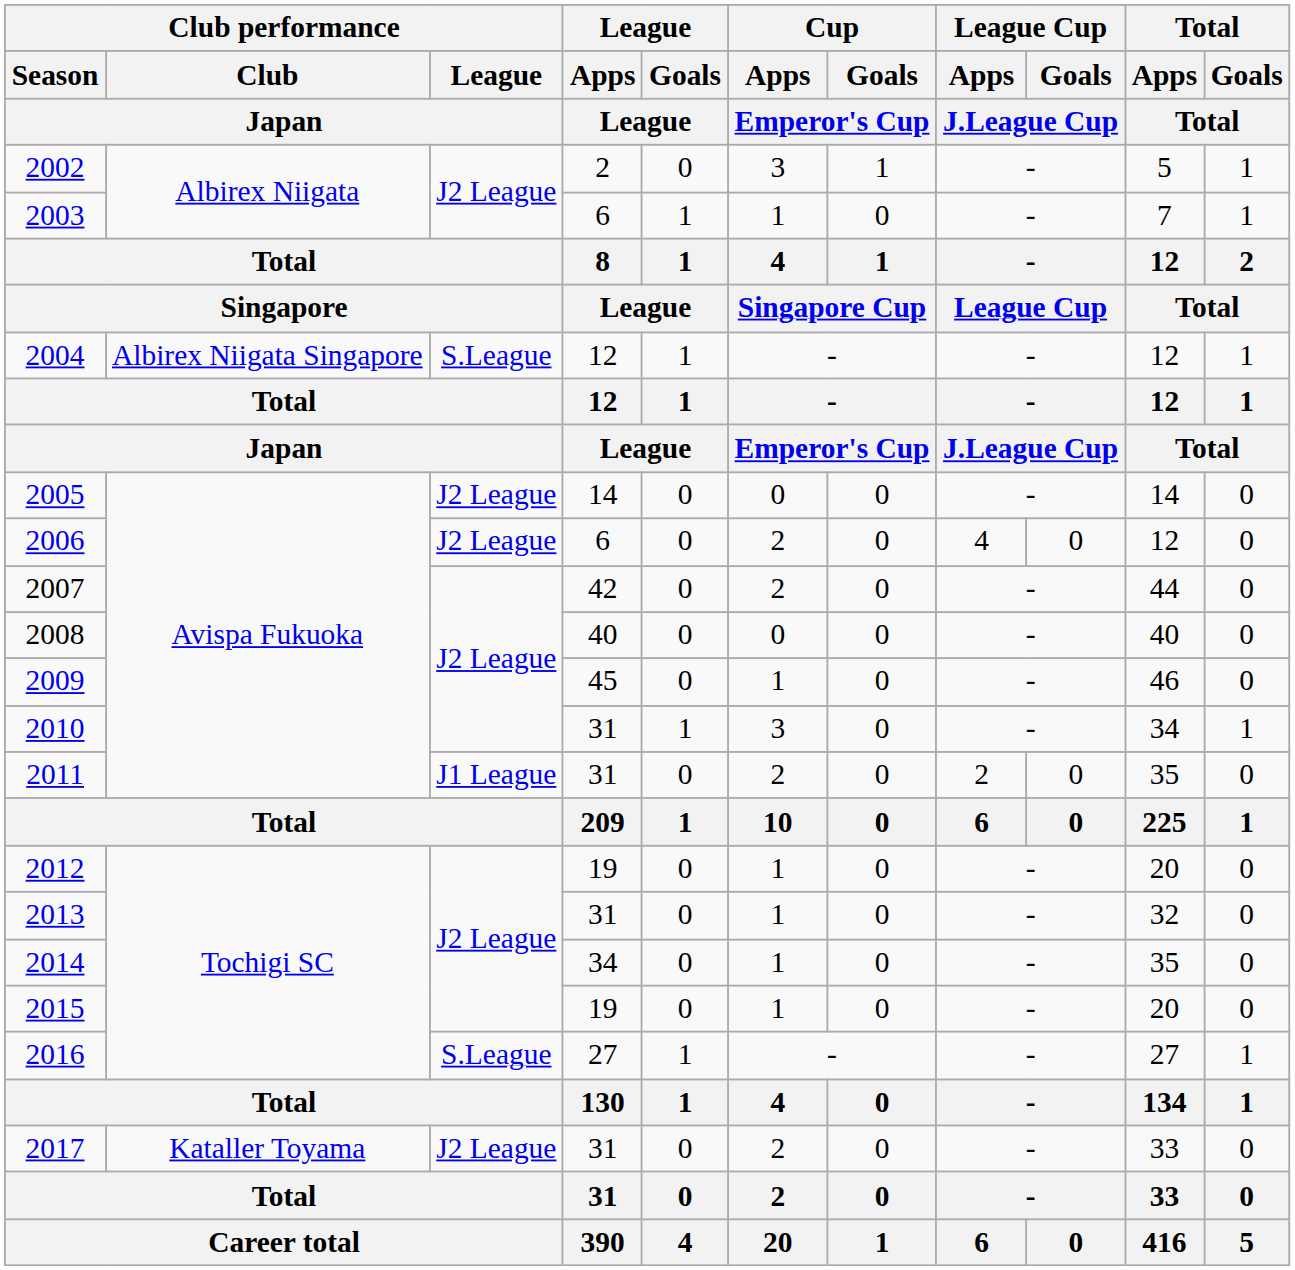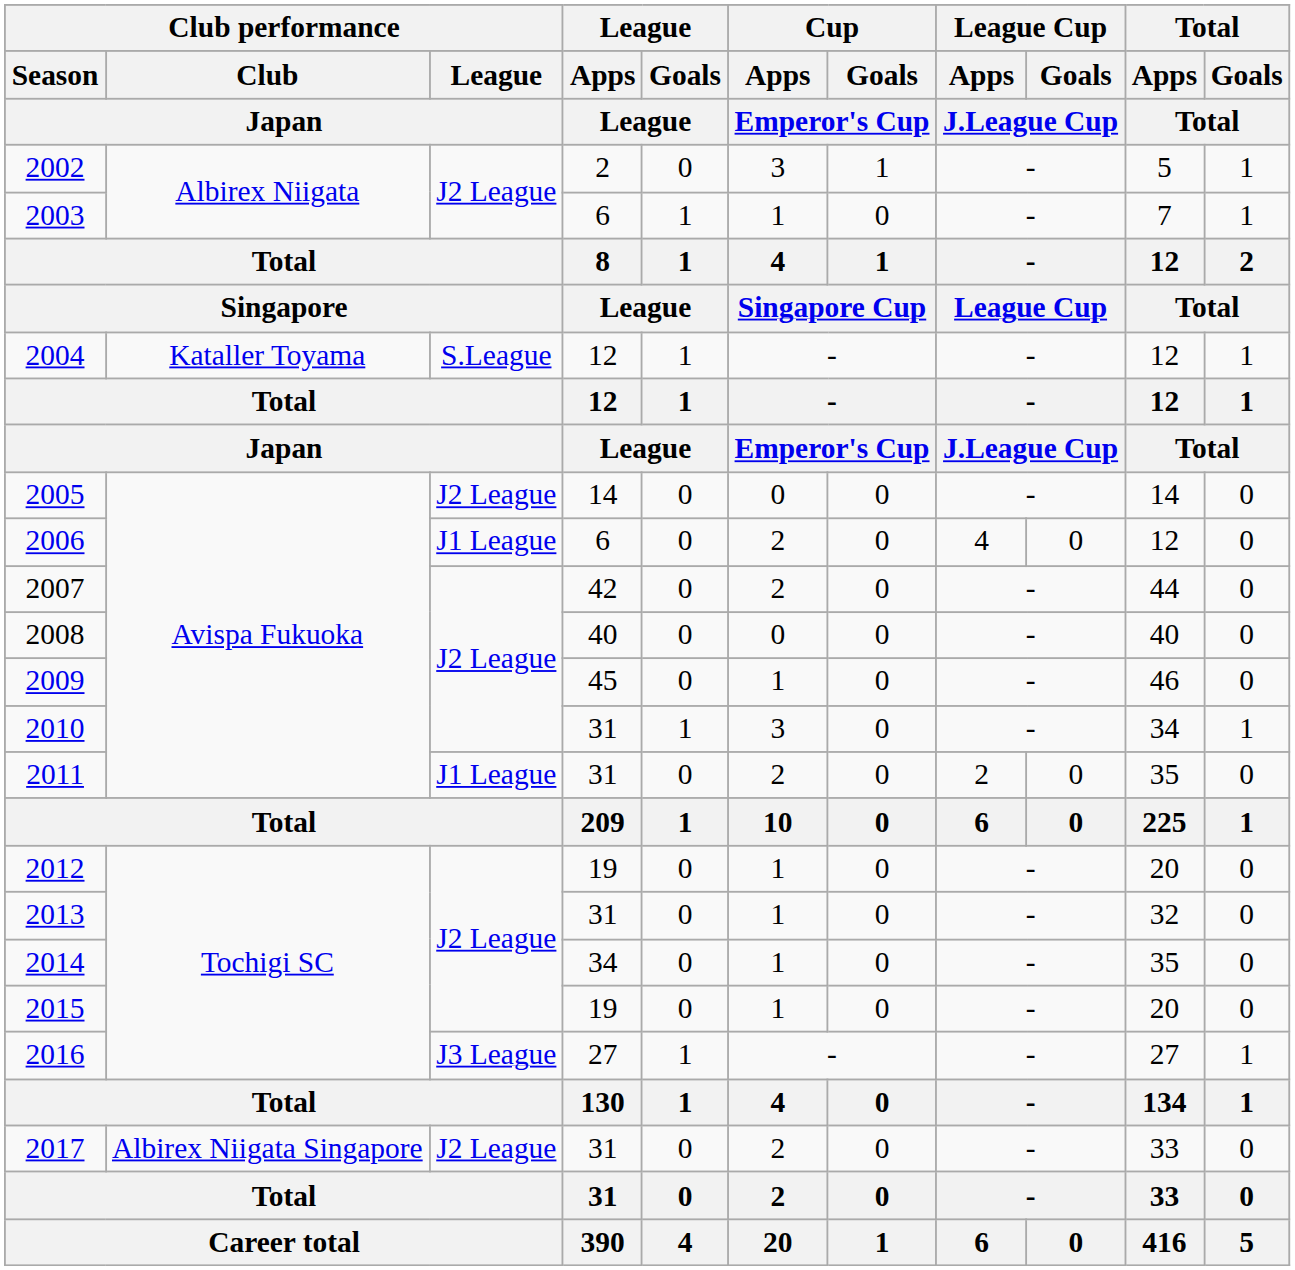2004 | Club performance / Club / Japan: Albirex Niigata Singapore -> Kataller Toyama
2006 | Club performance / League / Japan: J2 League -> J1 League
2016 | Club performance / League / Japan: S.League -> J3 League
2017 | Club performance / Club / Japan: Kataller Toyama -> Albirex Niigata Singapore
